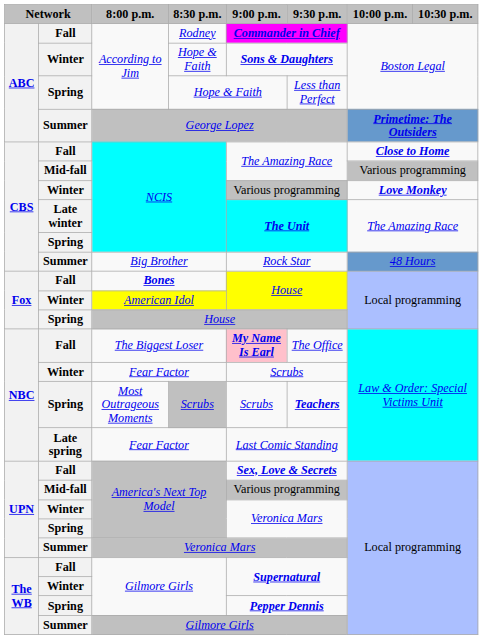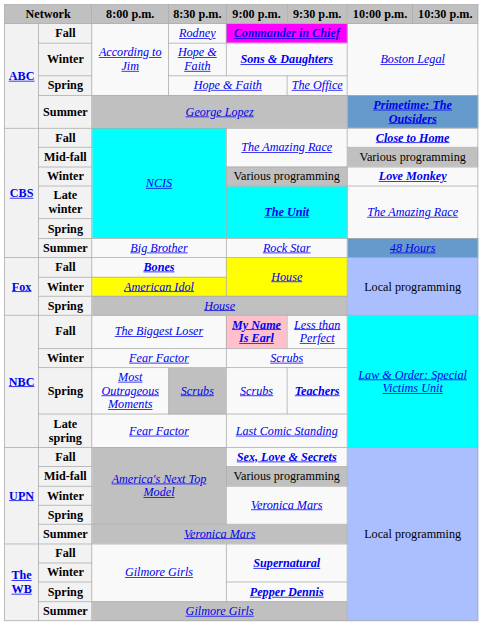Spring / Hope & Faith | 9:30 p.m.: Less than Perfect -> The Office
The Biggest Loser | 9:30 p.m.: The Office -> Less than Perfect
